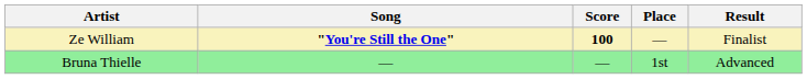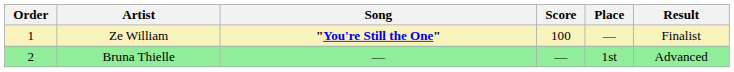+ column: Order | 1 | 2
Ze William | Score: bold -> normal
